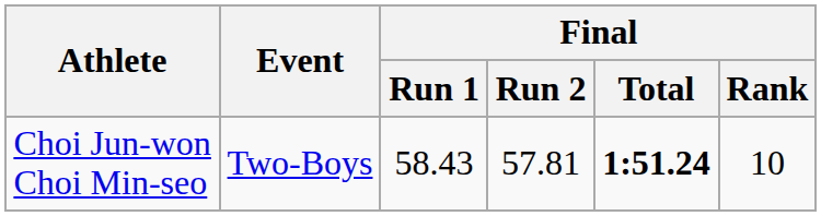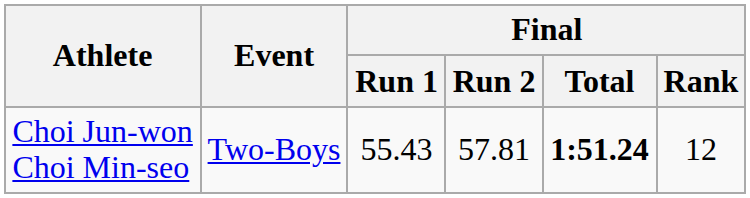Choi Jun-won Choi Min-seo | Final / Run 1: 58.43 -> 55.43
Choi Jun-won Choi Min-seo | Final / Rank: 10 -> 12
